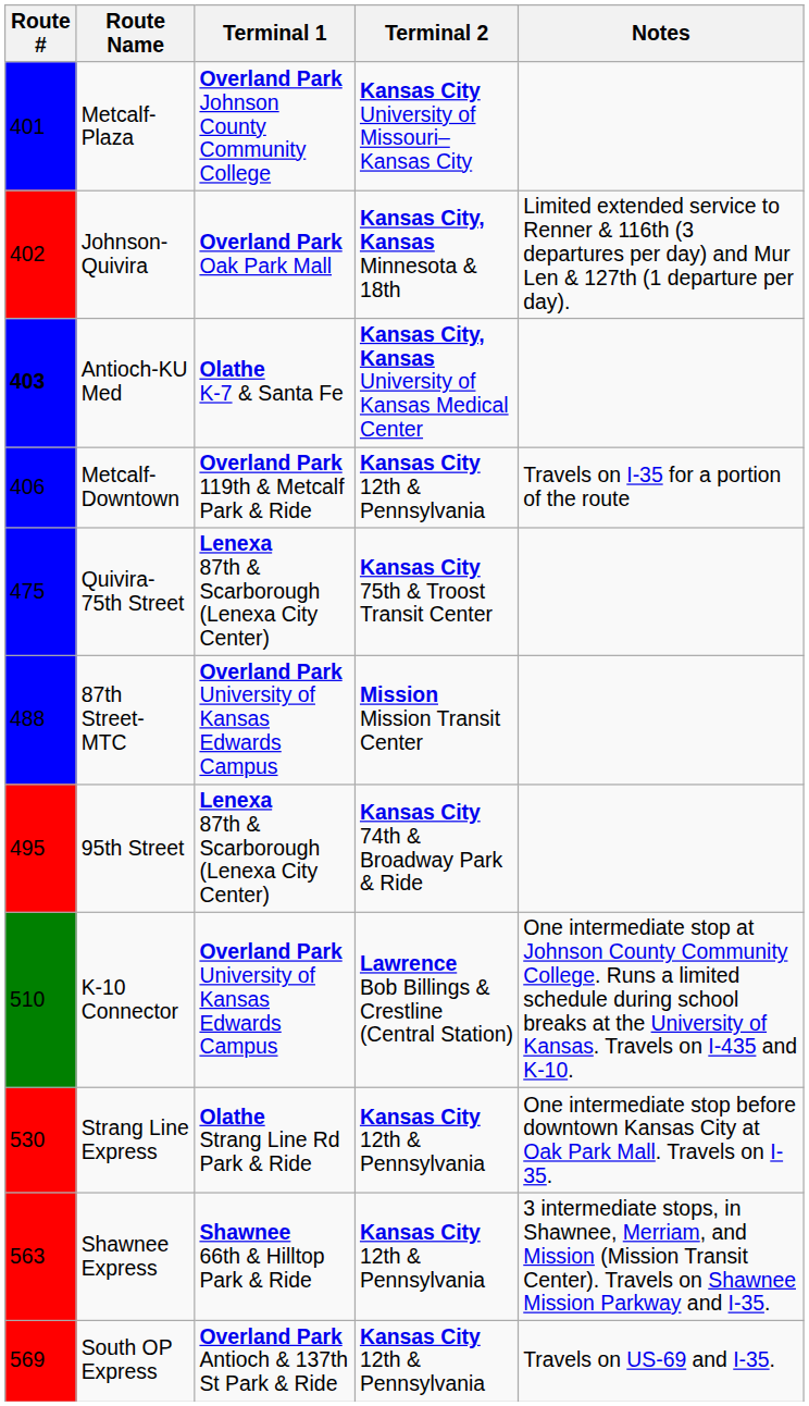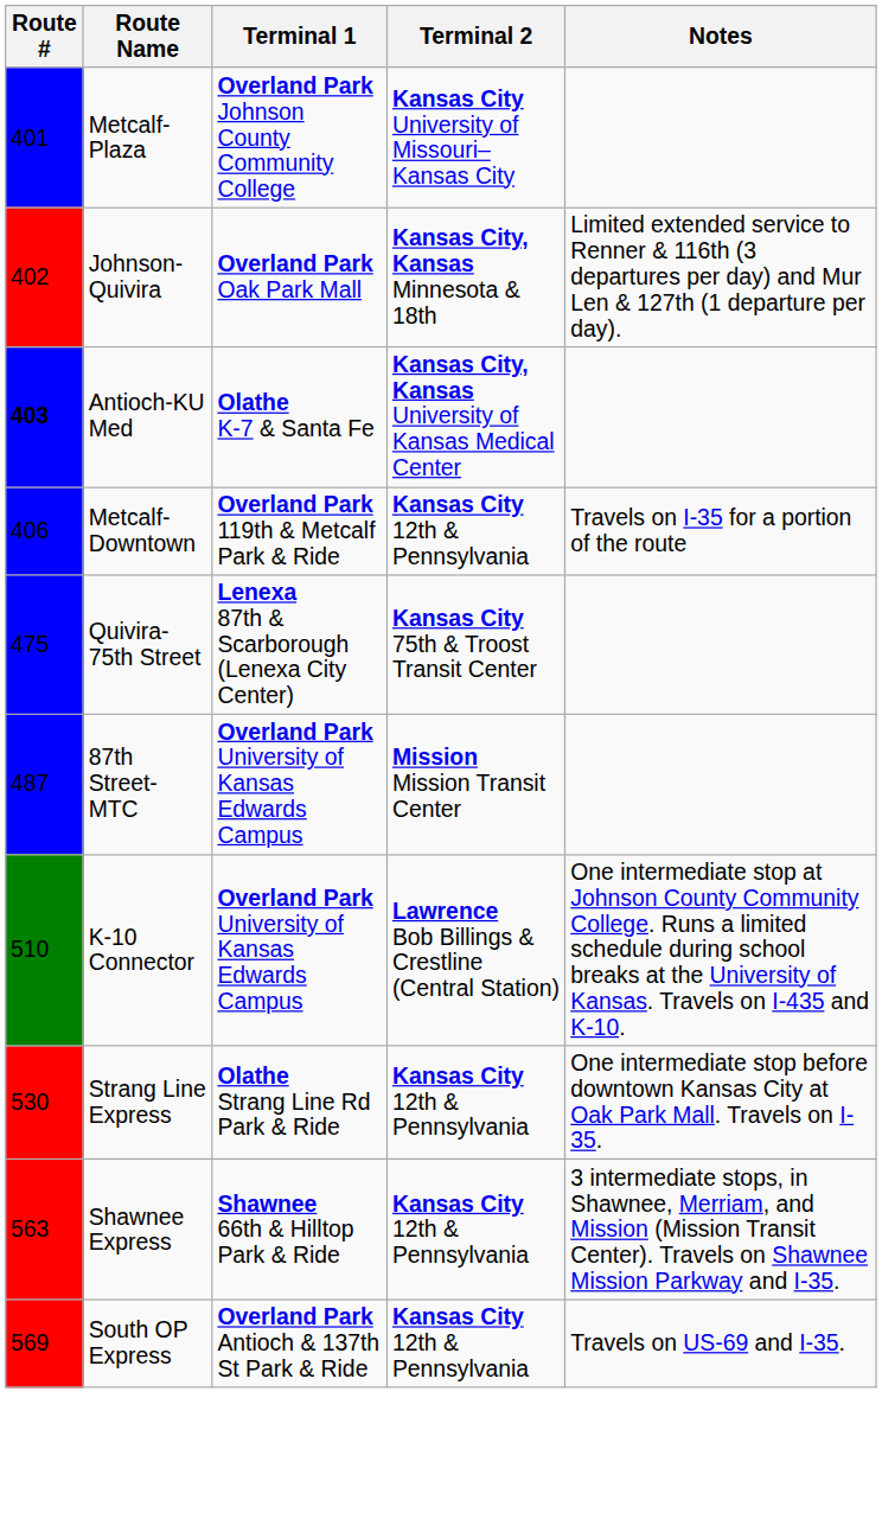87th Street-MTC | Route #: 488 -> 487
- row: 495 | 95th Street | Lenexa 87th & Scarborough (Lenexa City Center) | Kansas City 74th & Broadway Park & Ride
